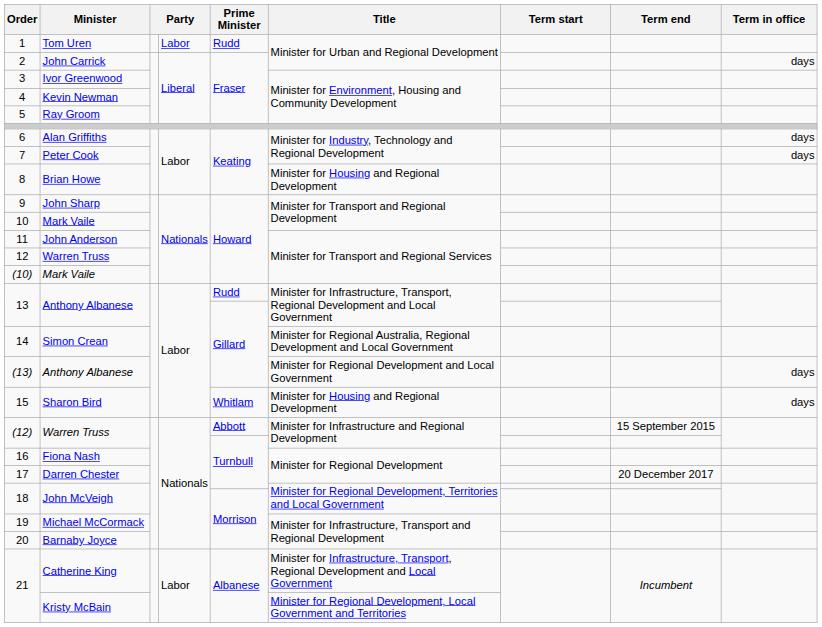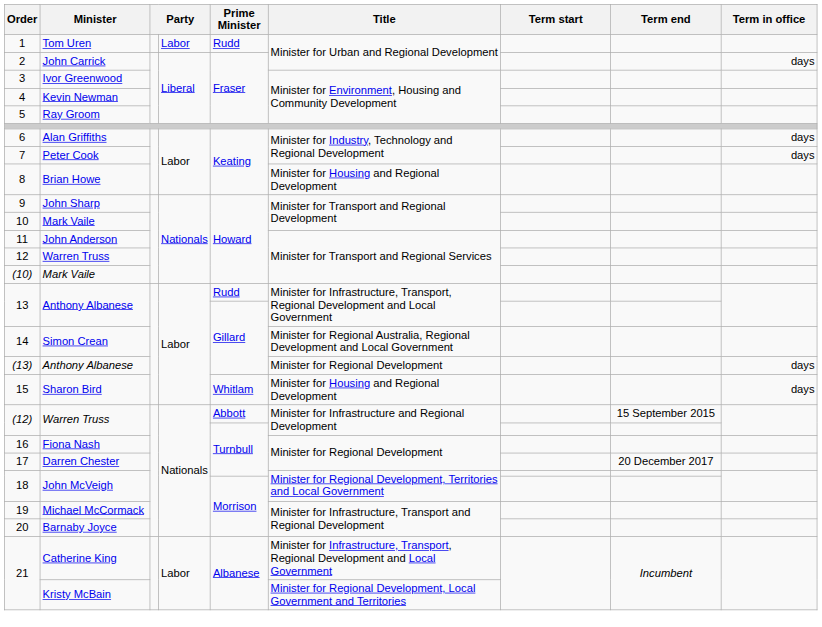(13) | Title: Minister for Regional Development and Local Government -> Minister for Regional Development
